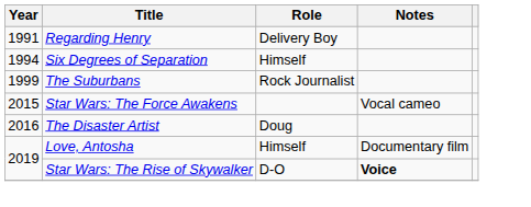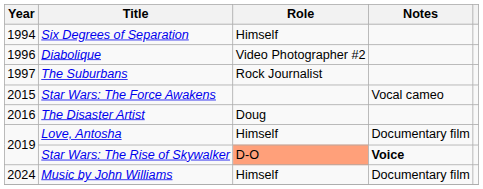- row: 1991 | Regarding Henry | Delivery Boy
+ row: 1996 | Diabolique | Video Photographer #2
The Suburbans | Year: 1999 -> 1997
Star Wars: The Rise of Skywalker | Role: no background -> lightsalmon background
+ row: 2024 | Music by John Williams | Himself | Documentary film
